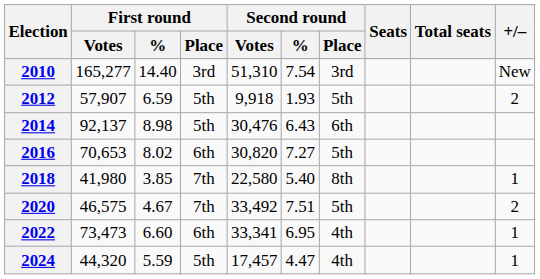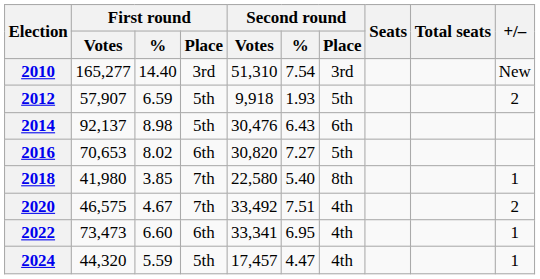2020 | Second round / Place: 5th -> 4th
